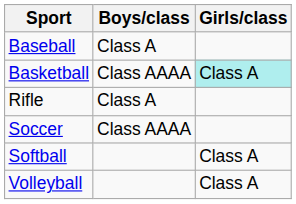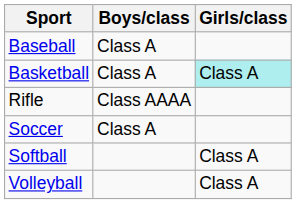Basketball | Boys/class: Class AAAA -> Class A
Rifle | Boys/class: Class A -> Class AAAA
Soccer | Boys/class: Class AAAA -> Class A
